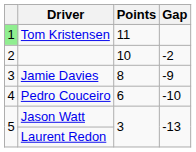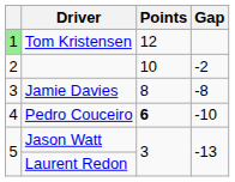Tom Kristensen | Points: 11 -> 12
Jamie Davies | Gap: -9 -> -8
Pedro Couceiro | Points: normal -> bold
